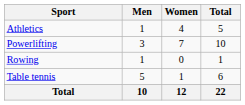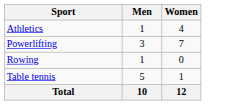- column: Total | 5 | 10 | 1 | 6 | 22
